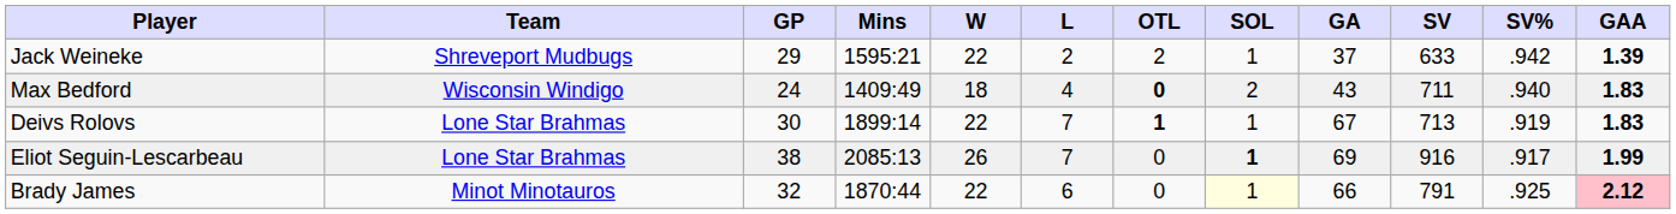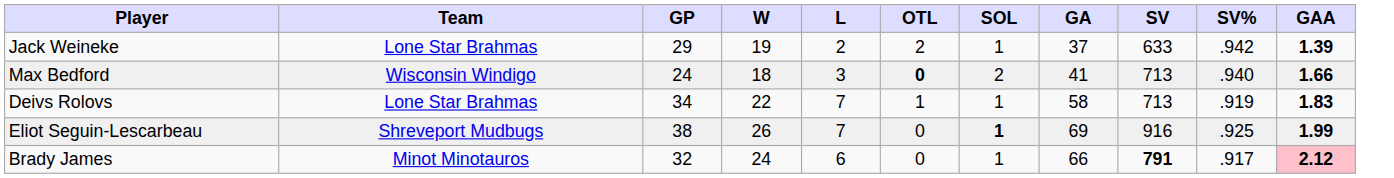- column: Mins | 1595:21 | 1409:49 | 1899:14 | 2085:13 | 1870:44
Jack Weineke | Team: Shreveport Mudbugs -> Lone Star Brahmas
Jack Weineke | W: 22 -> 19
Max Bedford | L: 4 -> 3
Max Bedford | GA: 43 -> 41
Max Bedford | SV: 711 -> 713
Max Bedford | GAA: 1.83 -> 1.66
Deivs Rolovs | GP: 30 -> 34
Deivs Rolovs | OTL: bold -> normal
Deivs Rolovs | GA: 67 -> 58
Eliot Seguin-Lescarbeau | Team: Lone Star Brahmas -> Shreveport Mudbugs
Eliot Seguin-Lescarbeau | SV%: .917 -> .925
Brady James | W: 22 -> 24
Brady James | SOL: lightyellow background -> no background
Brady James | SV: normal -> bold
Brady James | SV%: .925 -> .917
